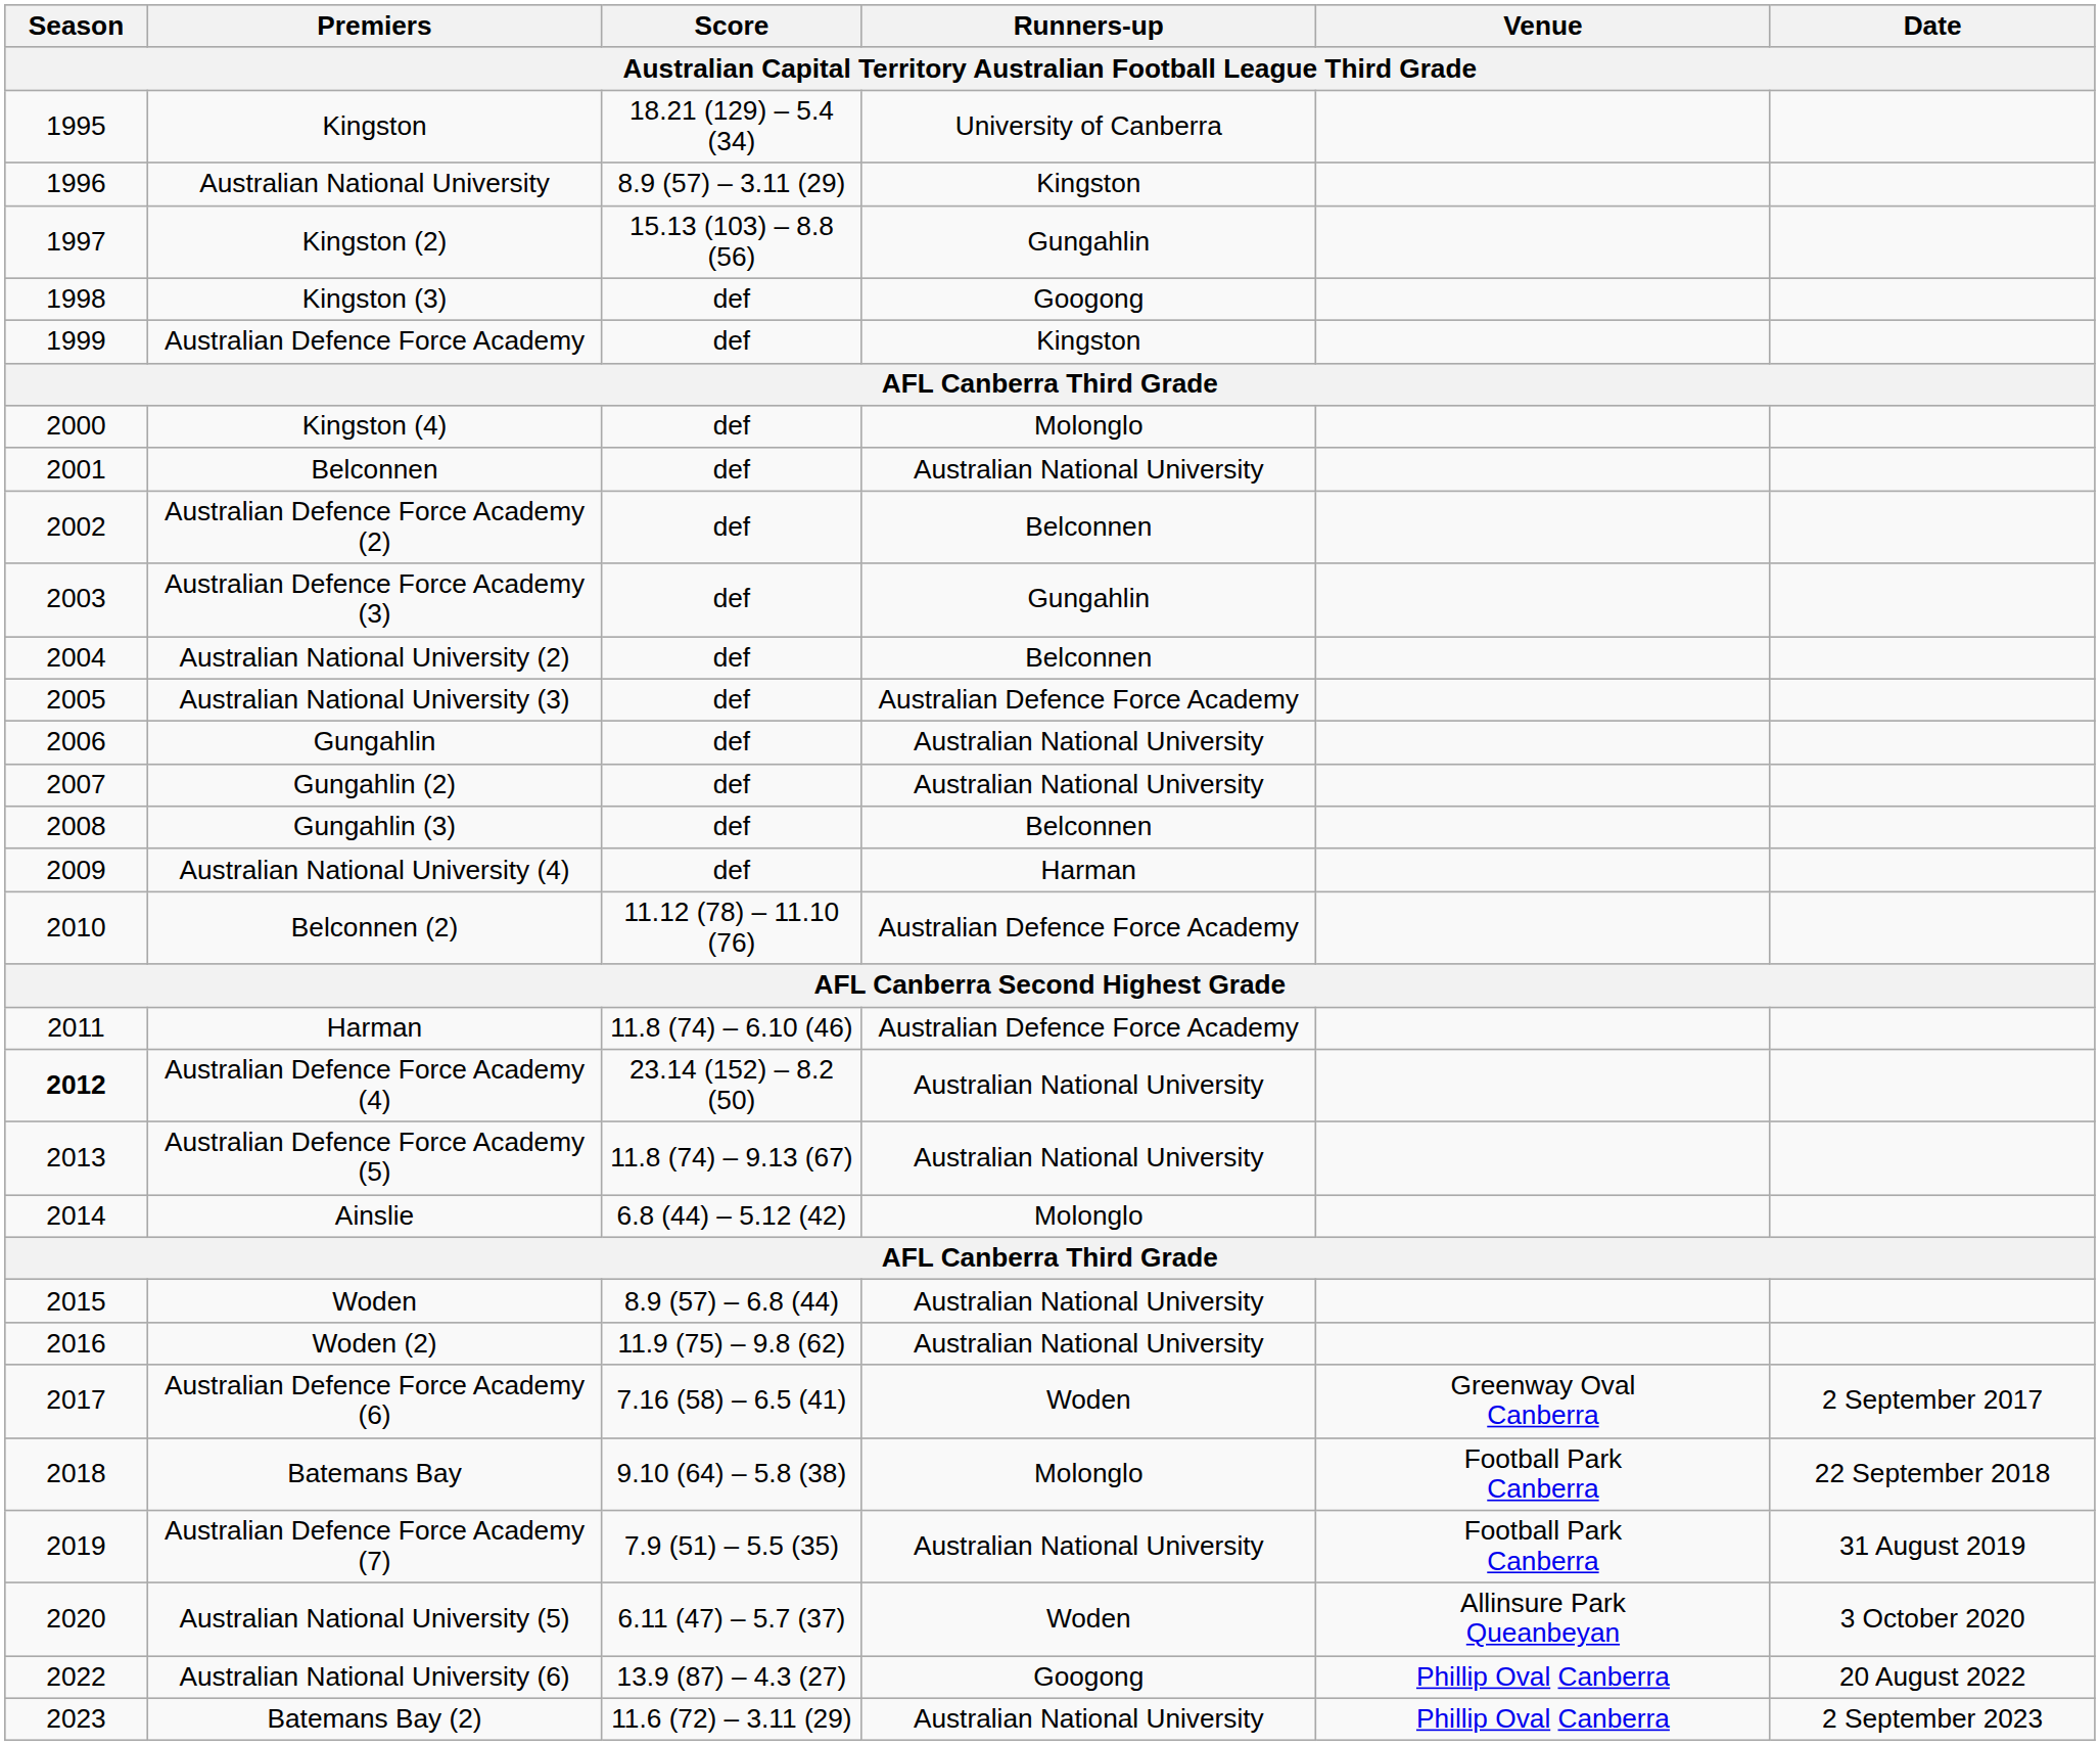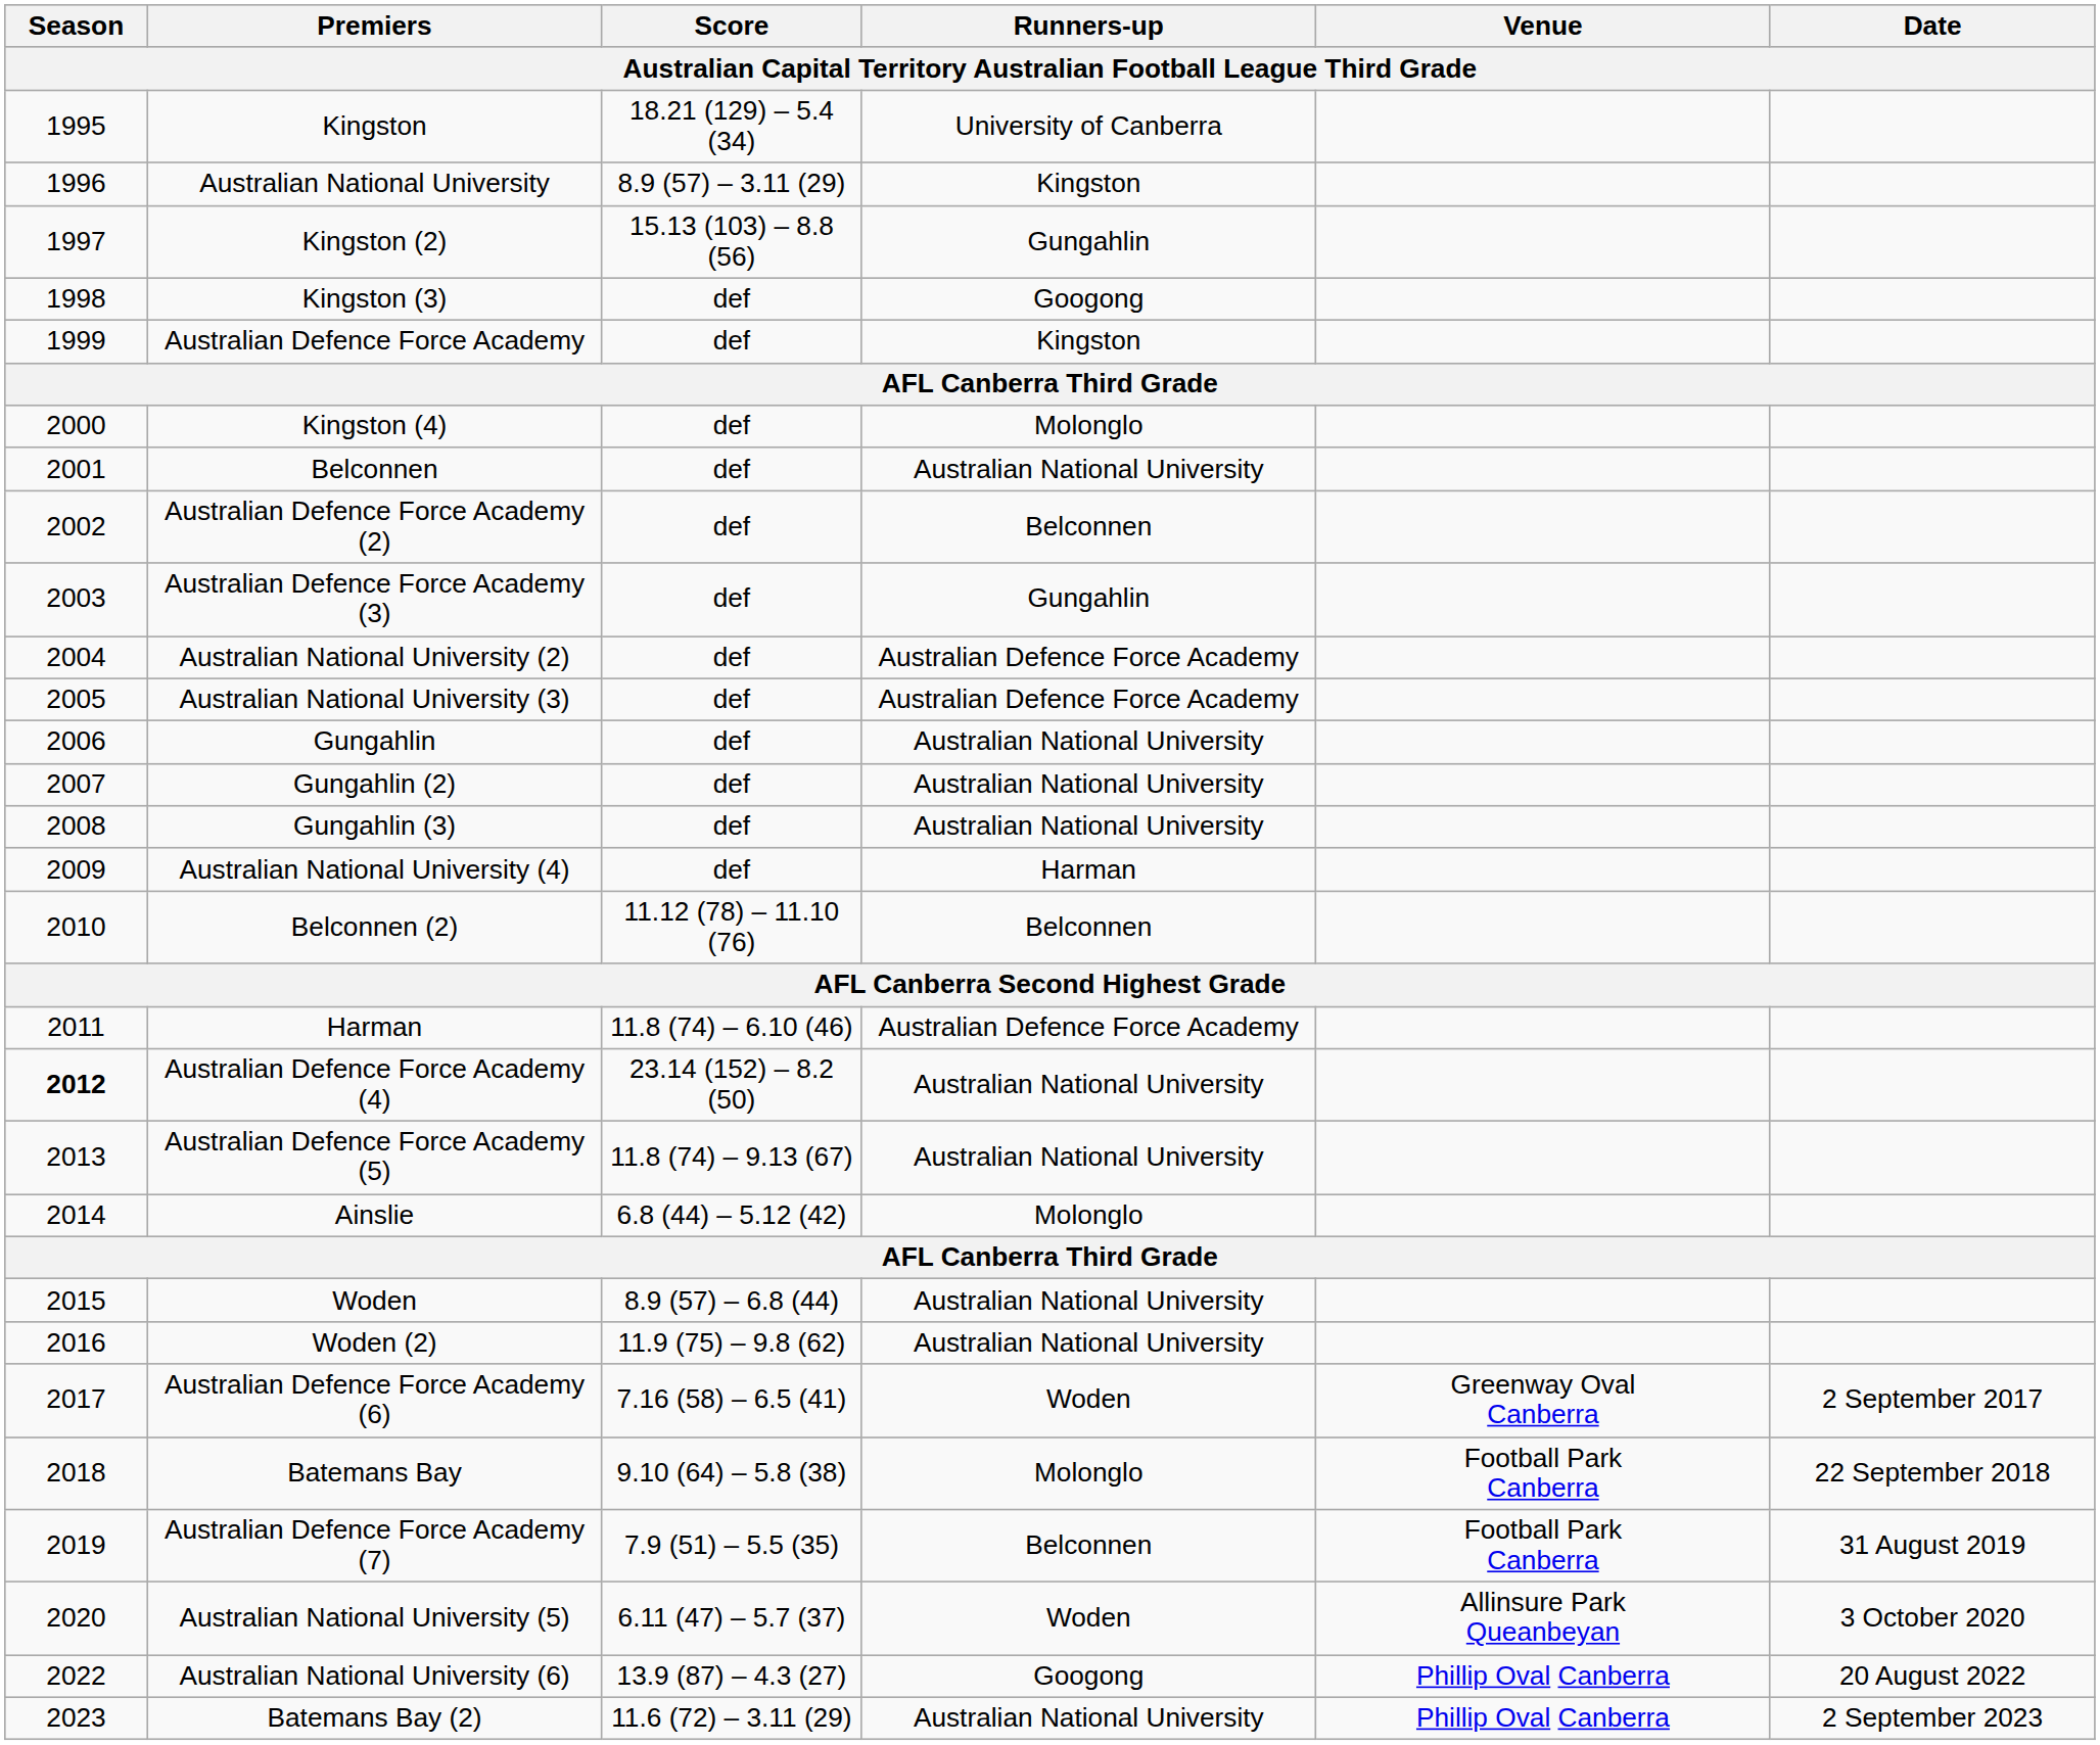Australian National University (2) | Runners-up: Belconnen -> Australian Defence Force Academy
Gungahlin (3) | Runners-up: Belconnen -> Australian National University
Belconnen (2) | Runners-up: Australian Defence Force Academy -> Belconnen
Australian Defence Force Academy (7) | Runners-up: Australian National University -> Belconnen
